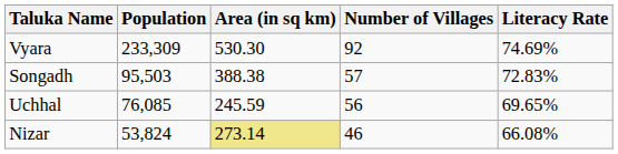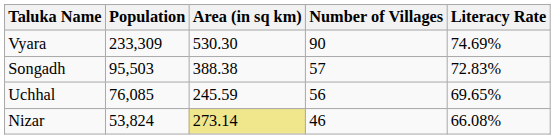Vyara | Number of Villages: 92 -> 90
